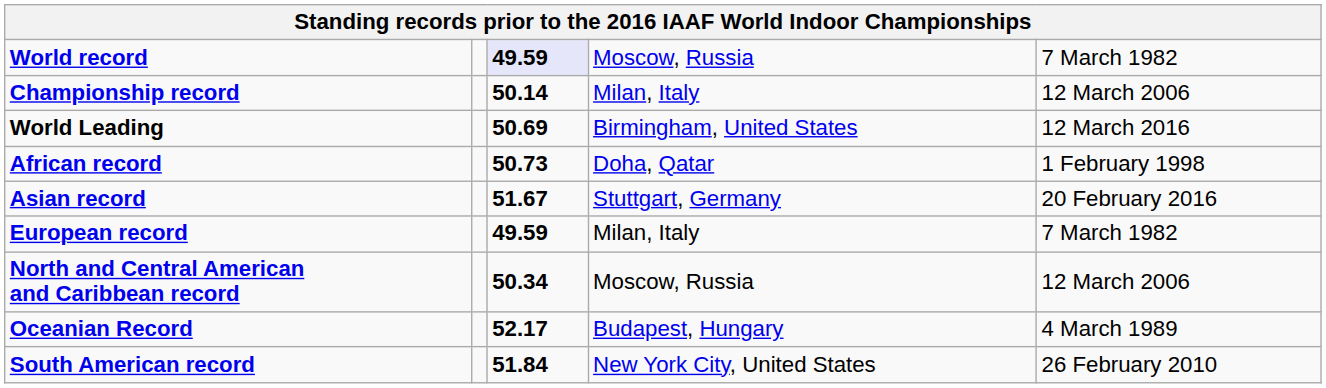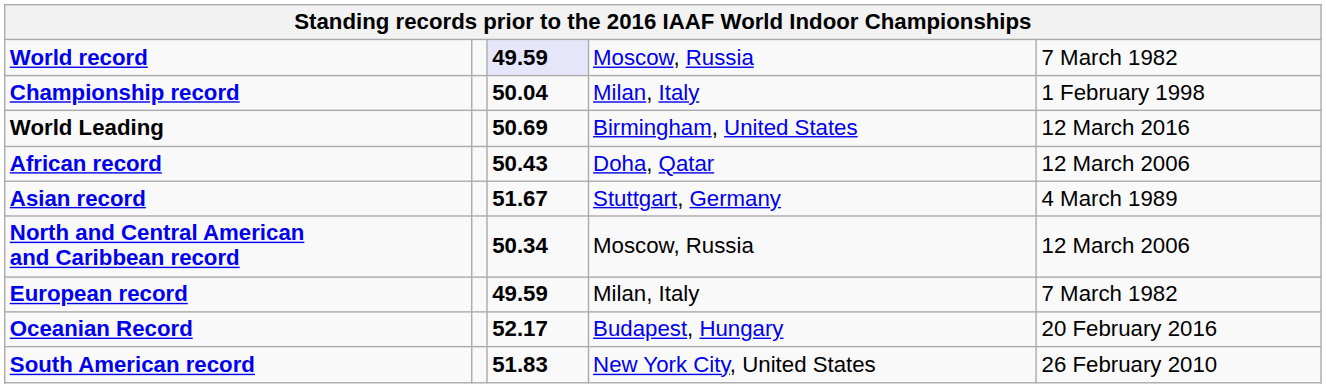Championship record | column 3: 50.14 -> 50.04
Championship record | column 5: 12 March 2006 -> 1 February 1998
African record | column 3: 50.73 -> 50.43
African record | column 5: 1 February 1998 -> 12 March 2006
Asian record | column 5: 20 February 2016 -> 4 March 1989
rows swapped: European record <-> North and Central American and Caribbean record
Oceanian Record | column 5: 4 March 1989 -> 20 February 2016
South American record | column 3: 51.84 -> 51.83
